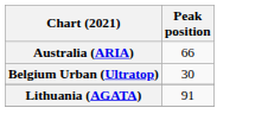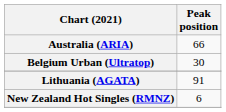+ row: New Zealand Hot Singles (RMNZ) | 6
